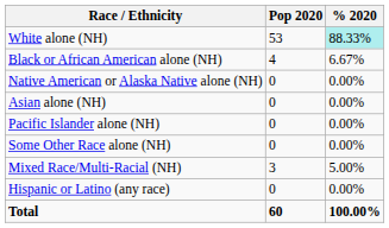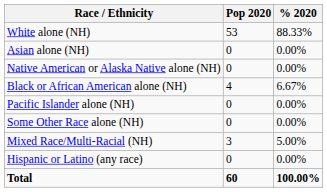White alone (NH) | % 2020: paleturquoise background -> no background
rows swapped: Black or African American alone (NH) <-> Asian alone (NH)
